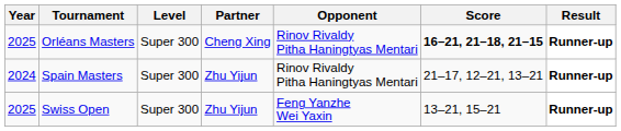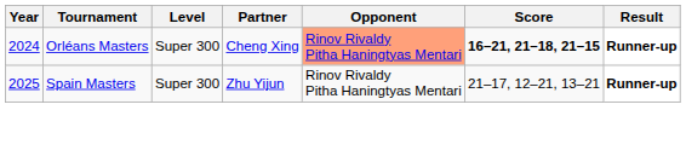Orléans Masters | Year: 2025 -> 2024
Orléans Masters | Opponent: no background -> lightsalmon background
Spain Masters | Year: 2024 -> 2025
- row: 2025 | Swiss Open | Super 300 | Zhu Yijun | Feng Yanzhe Wei Yaxin | 13–21, 15–21 | Runner-up
